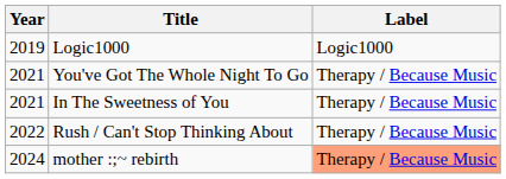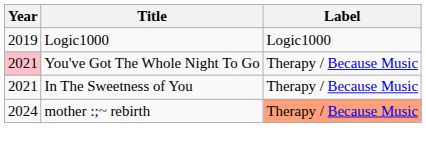You've Got The Whole Night To Go | Year: no background -> pink background
- row: 2022 | Rush / Can't Stop Thinking About | Therapy / Because Music
